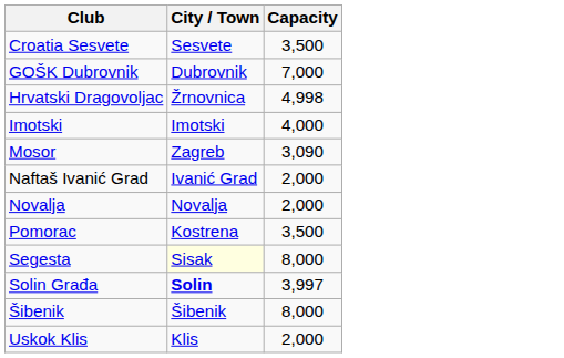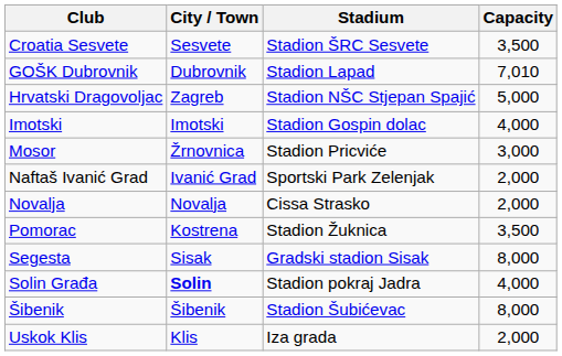+ column: Stadium | Stadion ŠRC Sesvete | Stadion Lapad | Stadion NŠC Stjepan Spajić | Stadion Gospin dolac | Stadion Pricviće | Sportski Park Zelenjak | Cissa Strasko | Stadion Žuknica | Gradski stadion Sisak | Stadion pokraj Jadra | Stadion Šubićevac | Iza grada
GOŠK Dubrovnik | Capacity: 7,000 -> 7,010
Hrvatski Dragovoljac | City / Town: Žrnovnica -> Zagreb
Hrvatski Dragovoljac | Capacity: 4,998 -> 5,000
Mosor | City / Town: Zagreb -> Žrnovnica
Mosor | Capacity: 3,090 -> 3,000
Segesta | City / Town: lightyellow background -> no background
Solin Građa | Capacity: 3,997 -> 4,000
